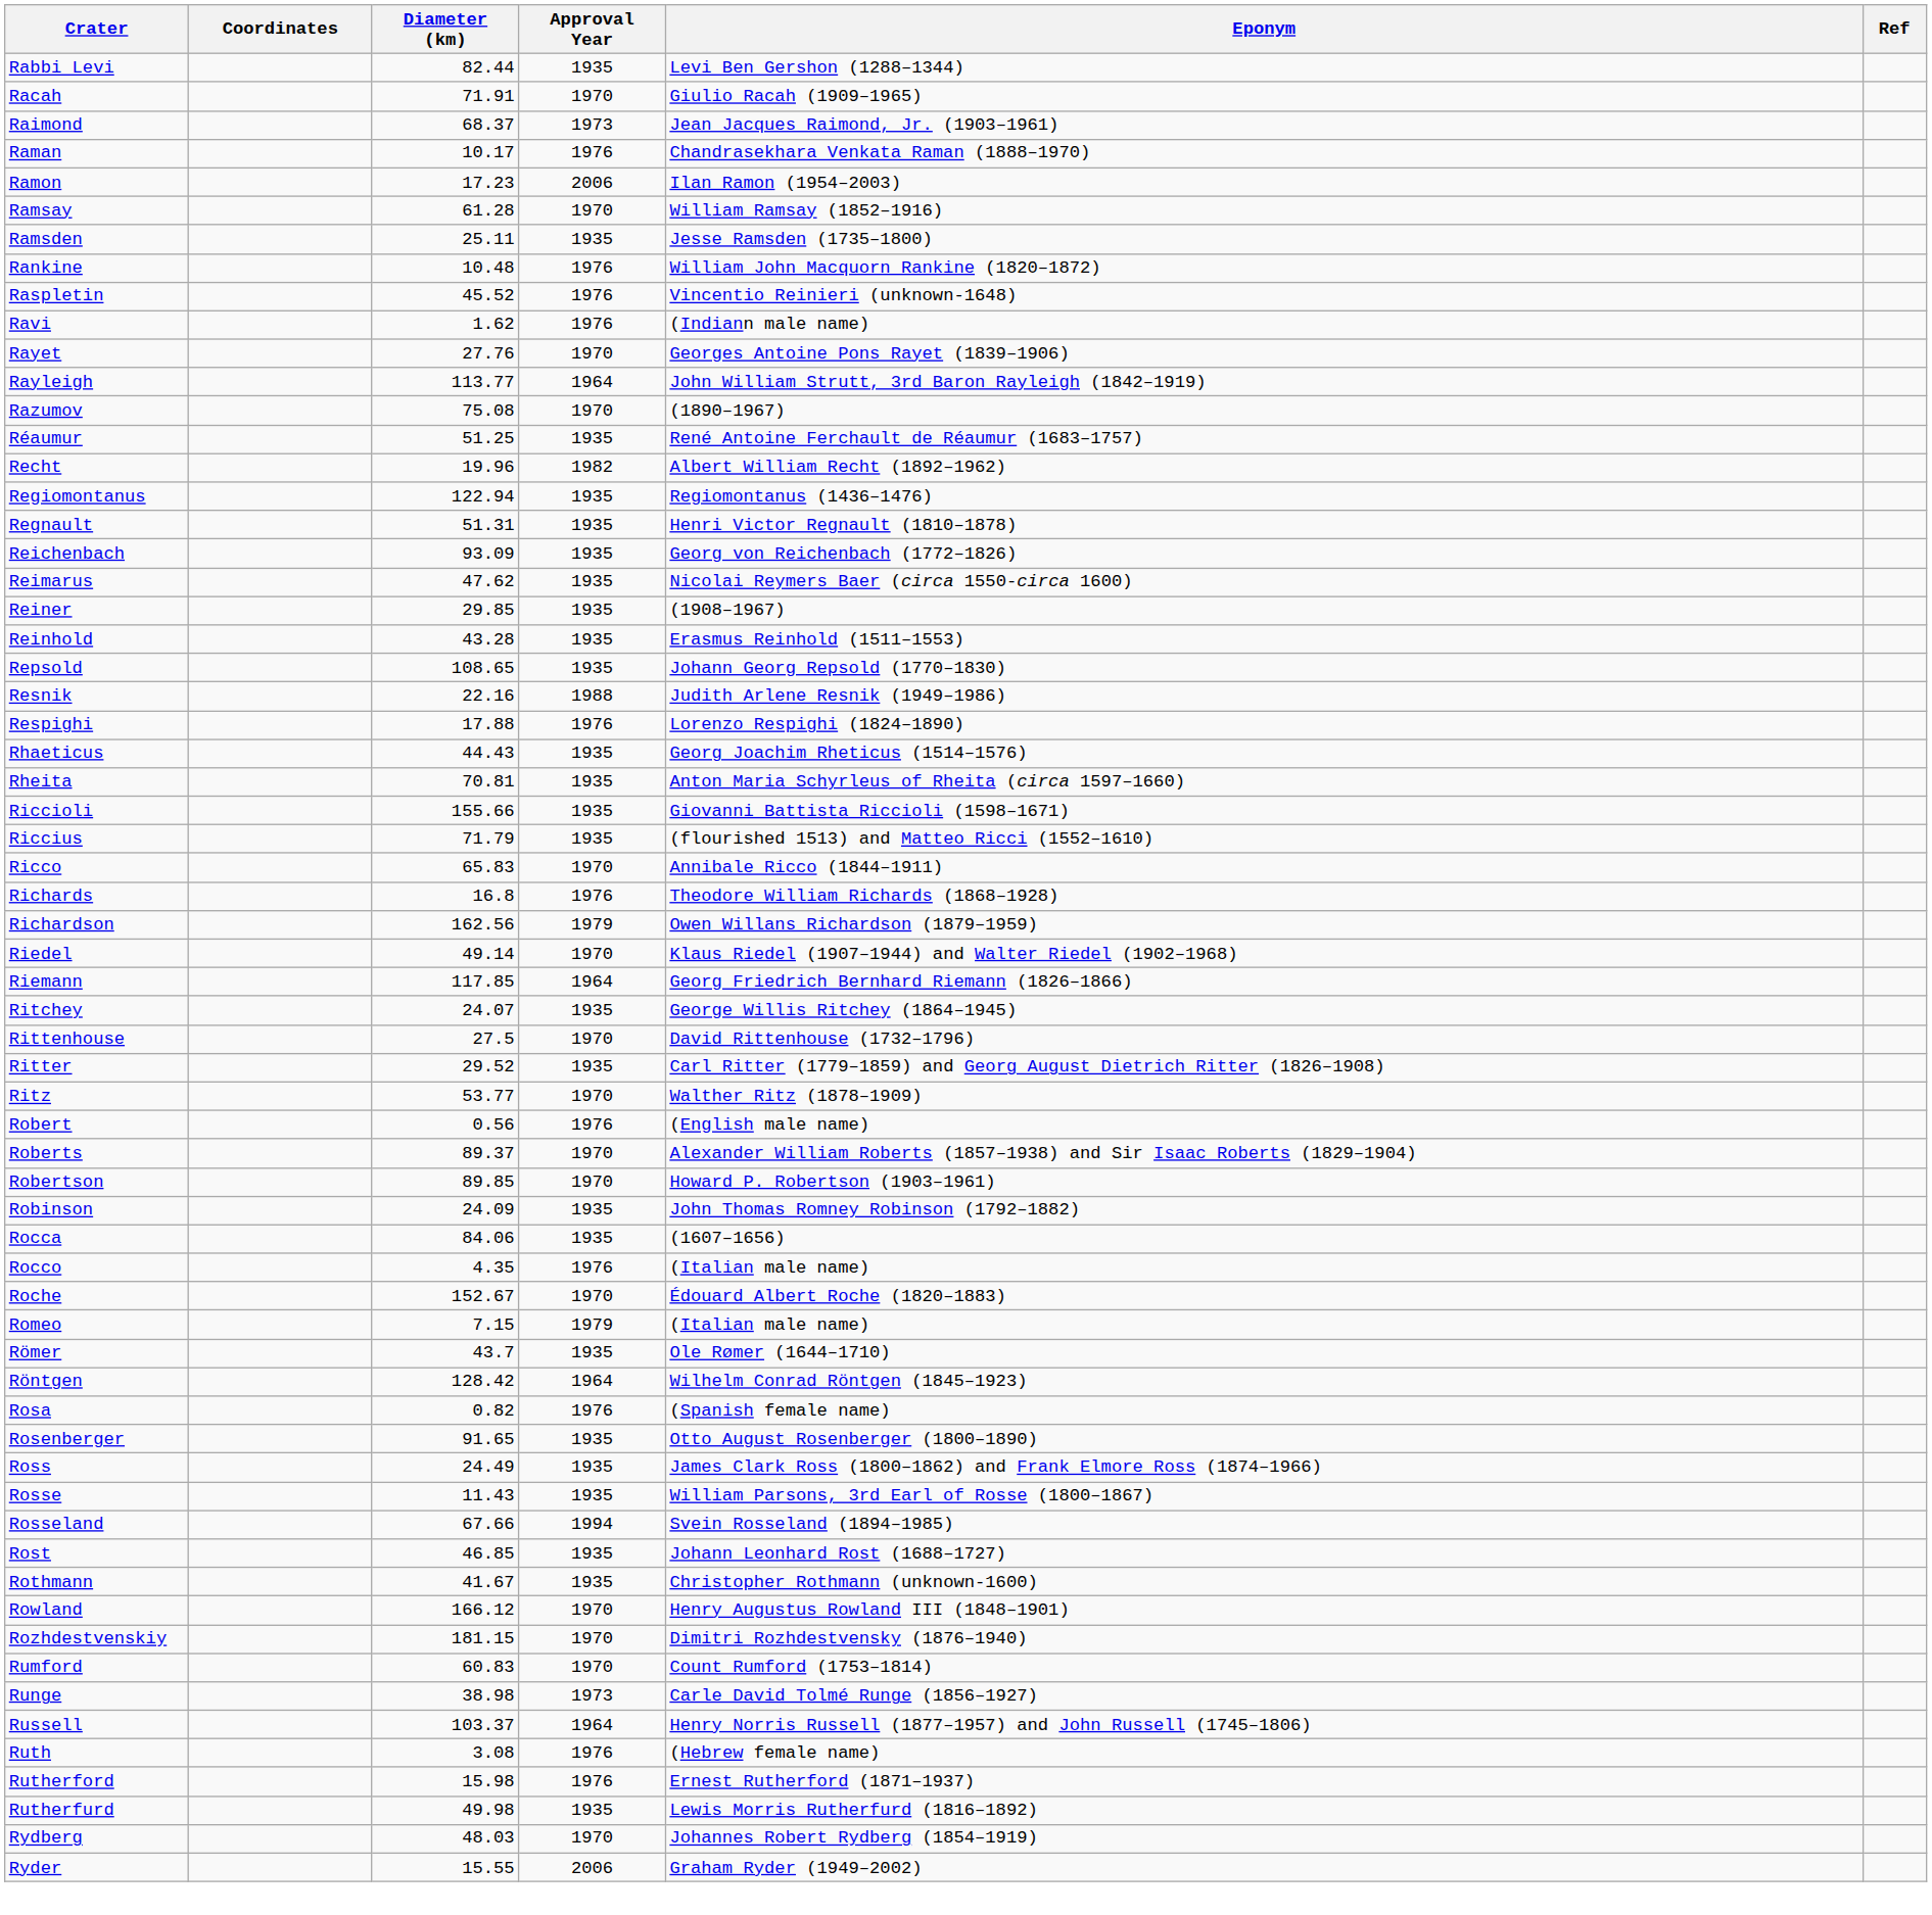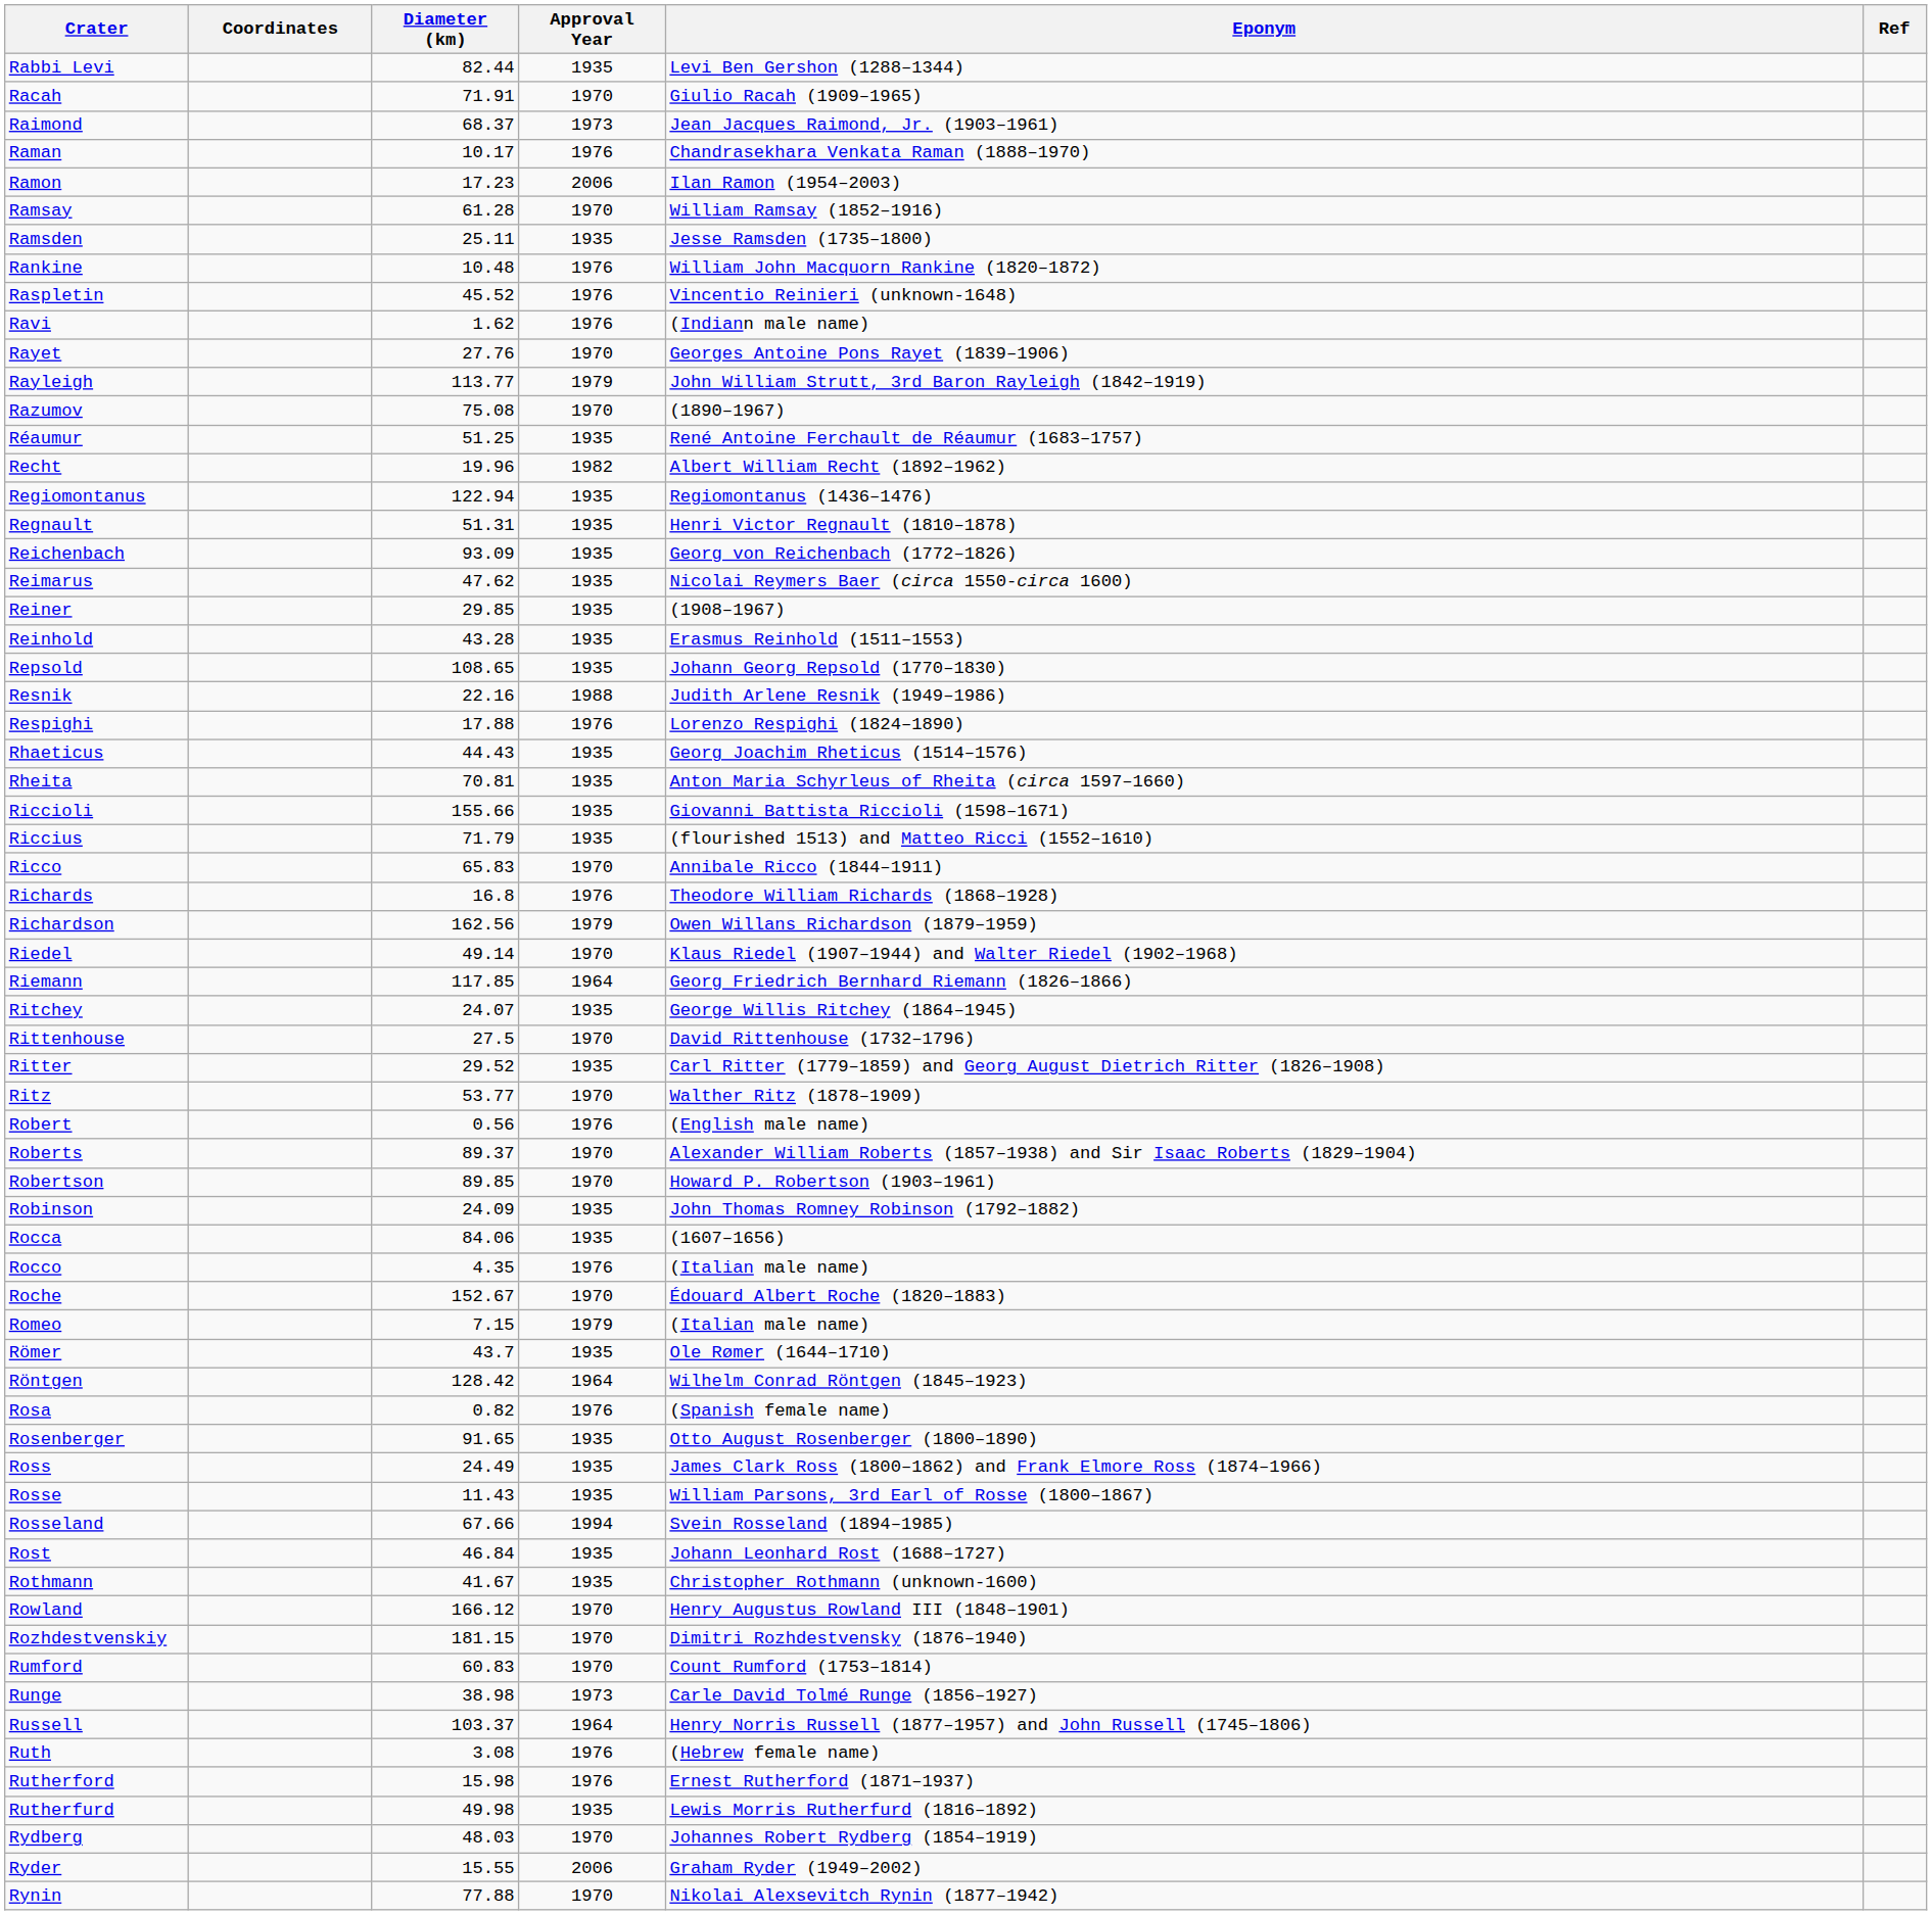Rayleigh | Approval Year: 1964 -> 1979
Rost | Diameter (km): 46.85 -> 46.84
+ row: Rynin | 77.88 | 1970 | Nikolai Alexsevitch Rynin (1877–1942)
